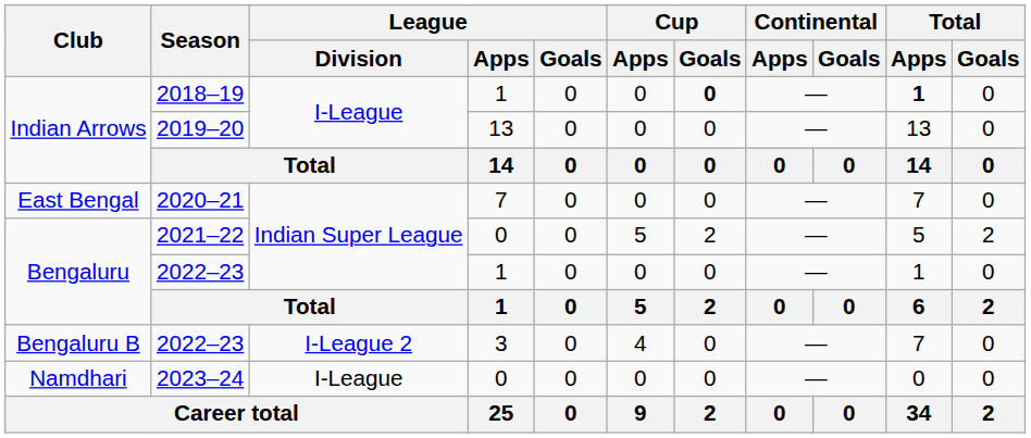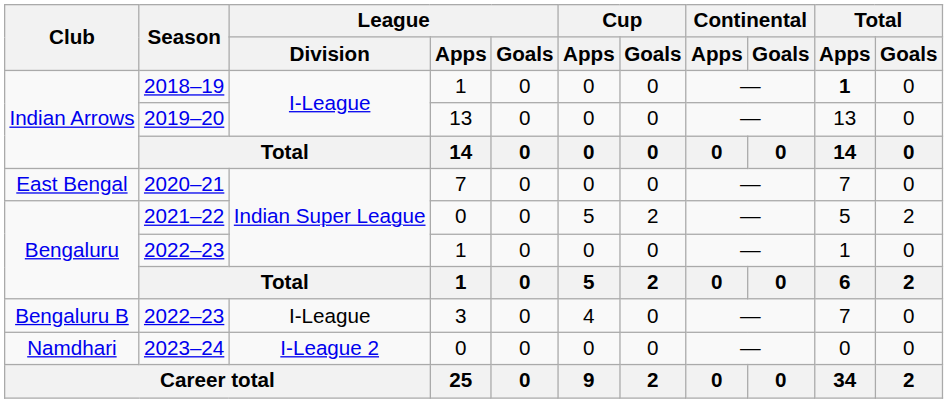2018–19 | Cup / Goals: bold -> normal
Bengaluru B / 2022–23 | League / Division: I-League 2 -> I-League
2023–24 | League / Division: I-League -> I-League 2
